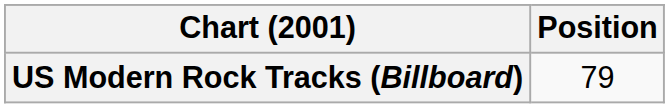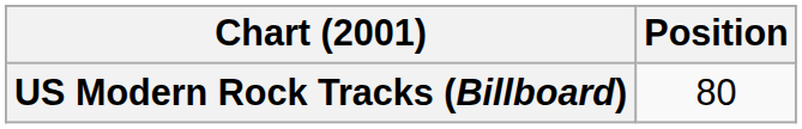US Modern Rock Tracks (Billboard) | Position: 79 -> 80
